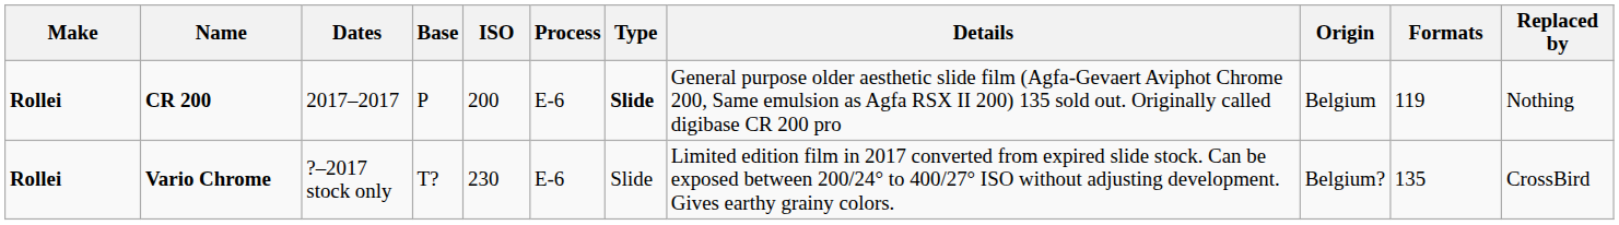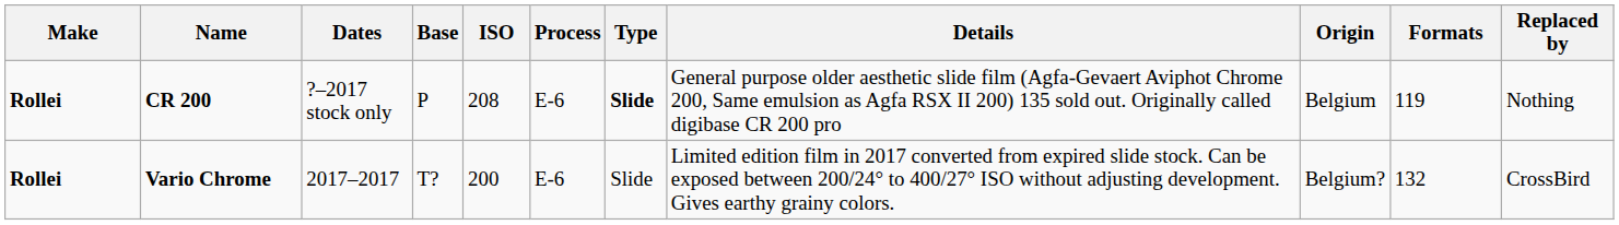CR 200 | Dates: 2017–2017 -> ?–2017 stock only
CR 200 | ISO: 200 -> 208
Vario Chrome | Dates: ?–2017 stock only -> 2017–2017
Vario Chrome | ISO: 230 -> 200
Vario Chrome | Formats: 135 -> 132
